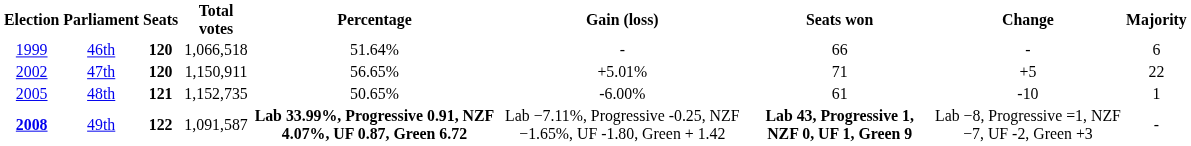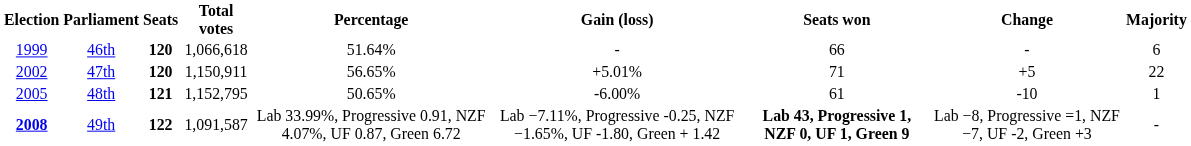46th | Total votes: 1,066,518 -> 1,066,618
48th | Total votes: 1,152,735 -> 1,152,795
49th | Percentage: bold -> normal
